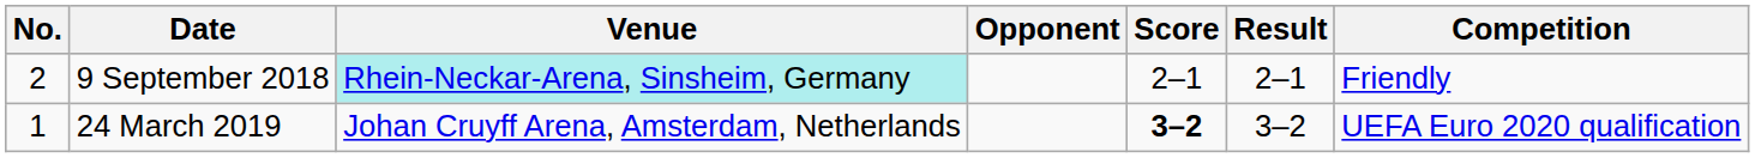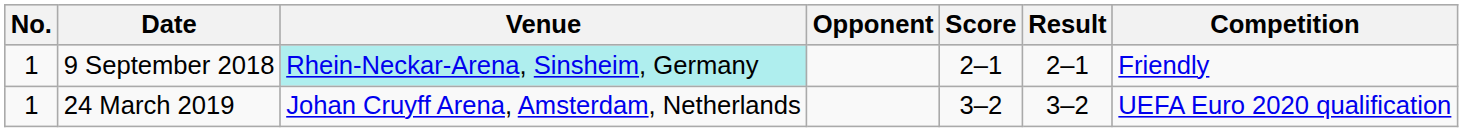9 September 2018 | No.: 2 -> 1
24 March 2019 | Score: bold -> normal
